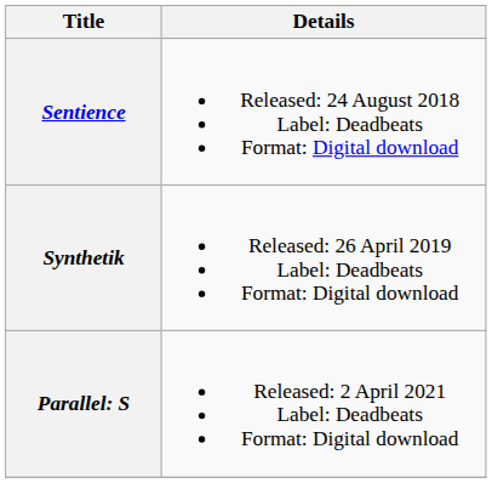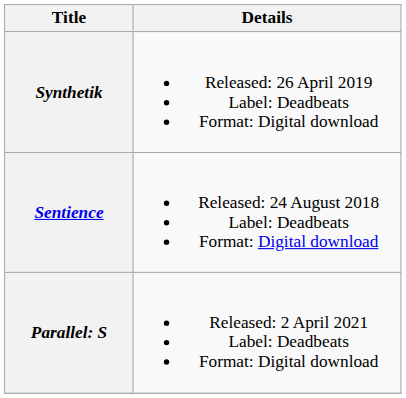rows swapped: Sentience <-> Synthetik
